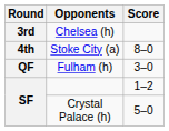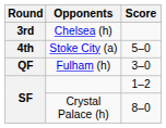Stoke City (a) | Score: 8–0 -> 5–0
Crystal Palace (h) | Score: 5–0 -> 8–0
